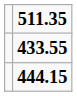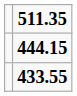rows swapped: 444.15 <-> 433.55
